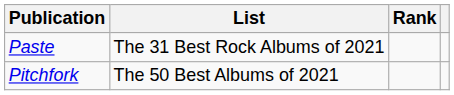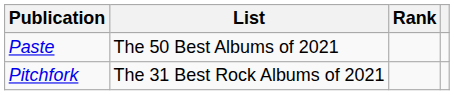Paste | List: The 31 Best Rock Albums of 2021 -> The 50 Best Albums of 2021
Pitchfork | List: The 50 Best Albums of 2021 -> The 31 Best Rock Albums of 2021
